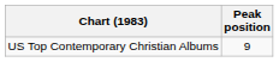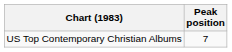US Top Contemporary Christian Albums | Peak position: 9 -> 7
